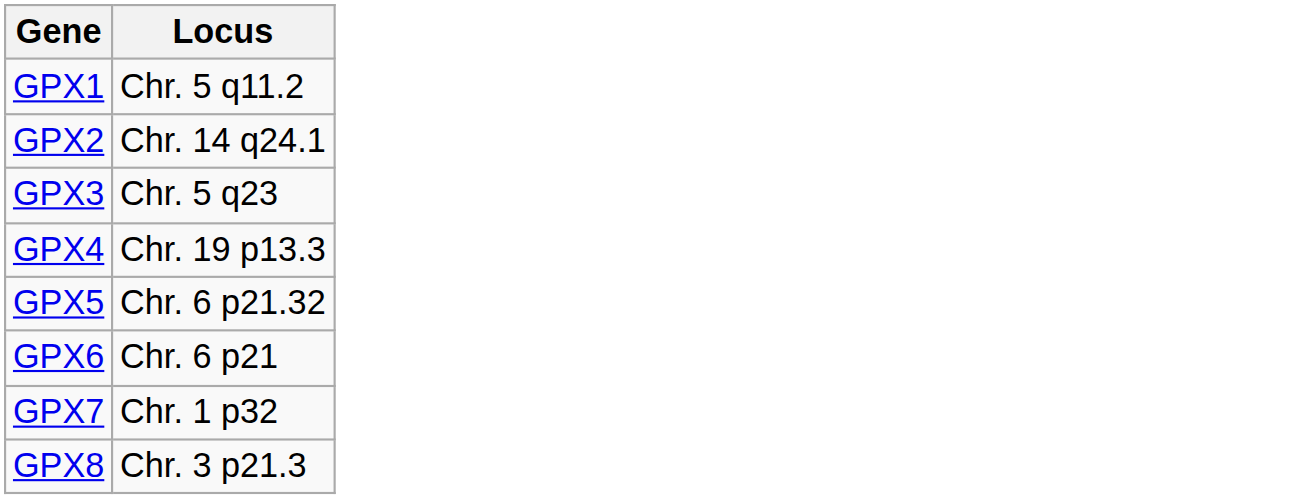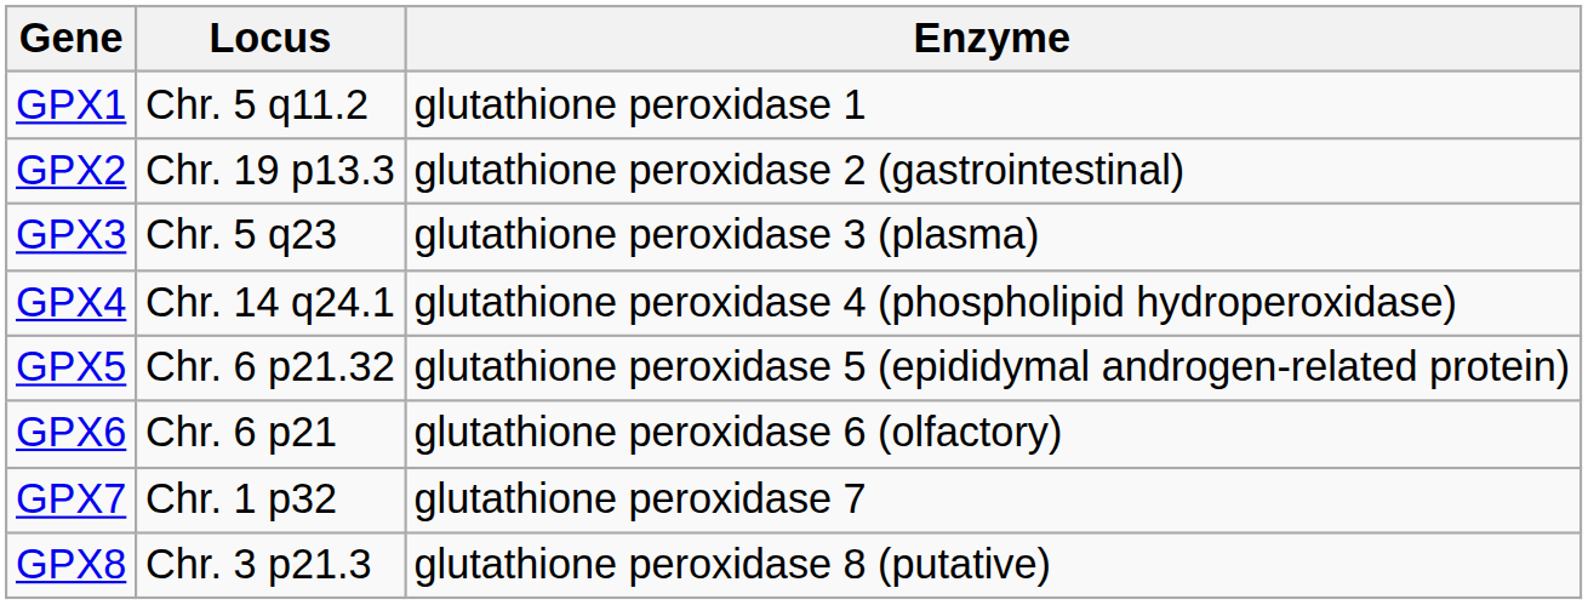+ column: Enzyme | glutathione peroxidase 1 | glutathione peroxidase 2 (gastrointestinal) | glutathione peroxidase 3 (plasma) | glutathione peroxidase 4 (phospholipid hydroperoxidase) | glutathione peroxidase 5 (epididymal androgen-related protein) | glutathione peroxidase 6 (olfactory) | glutathione peroxidase 7 | glutathione peroxidase 8 (putative)
GPX2 | Locus: Chr. 14 q24.1 -> Chr. 19 p13.3
GPX4 | Locus: Chr. 19 p13.3 -> Chr. 14 q24.1
